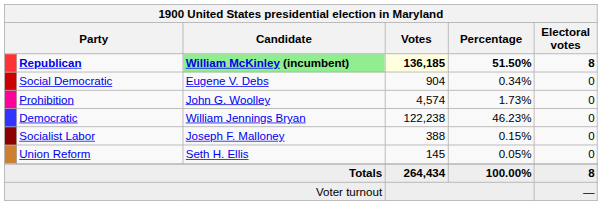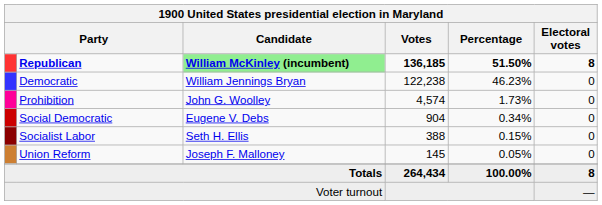Republican | Votes: lightyellow background -> no background
rows swapped: Democratic <-> Social Democratic
Socialist Labor | Candidate: Joseph F. Malloney -> Seth H. Ellis
Union Reform | Candidate: Seth H. Ellis -> Joseph F. Malloney
